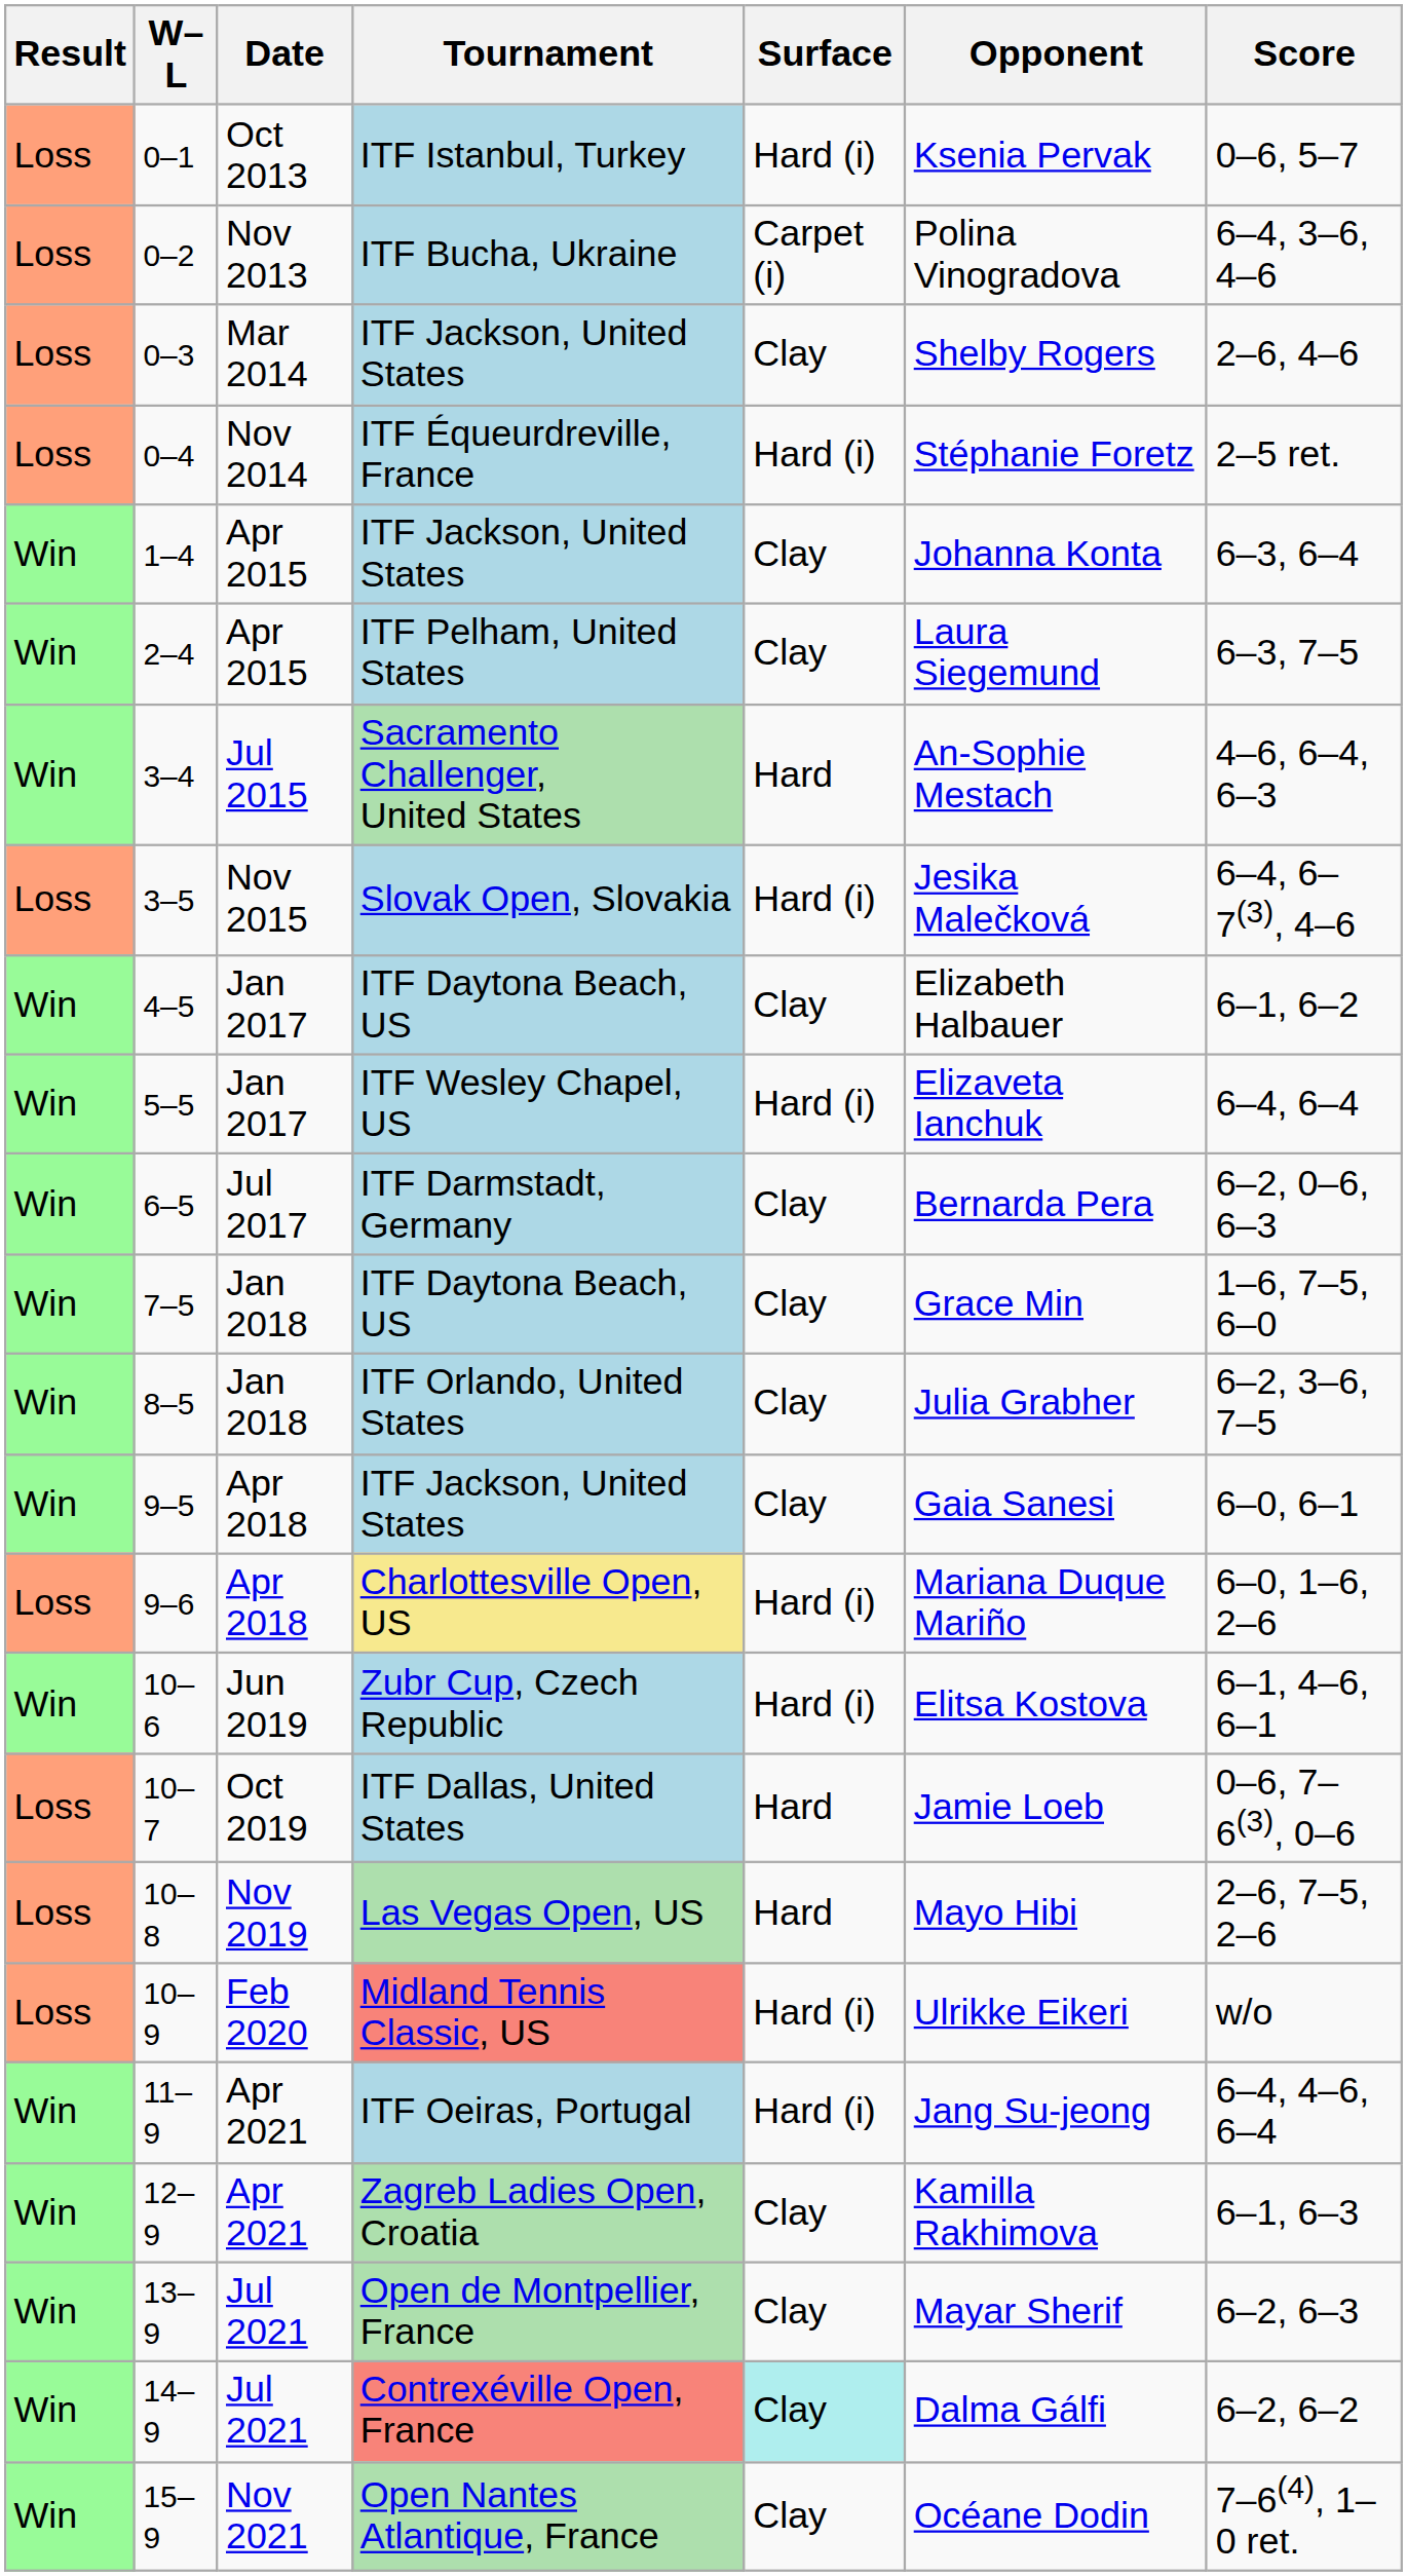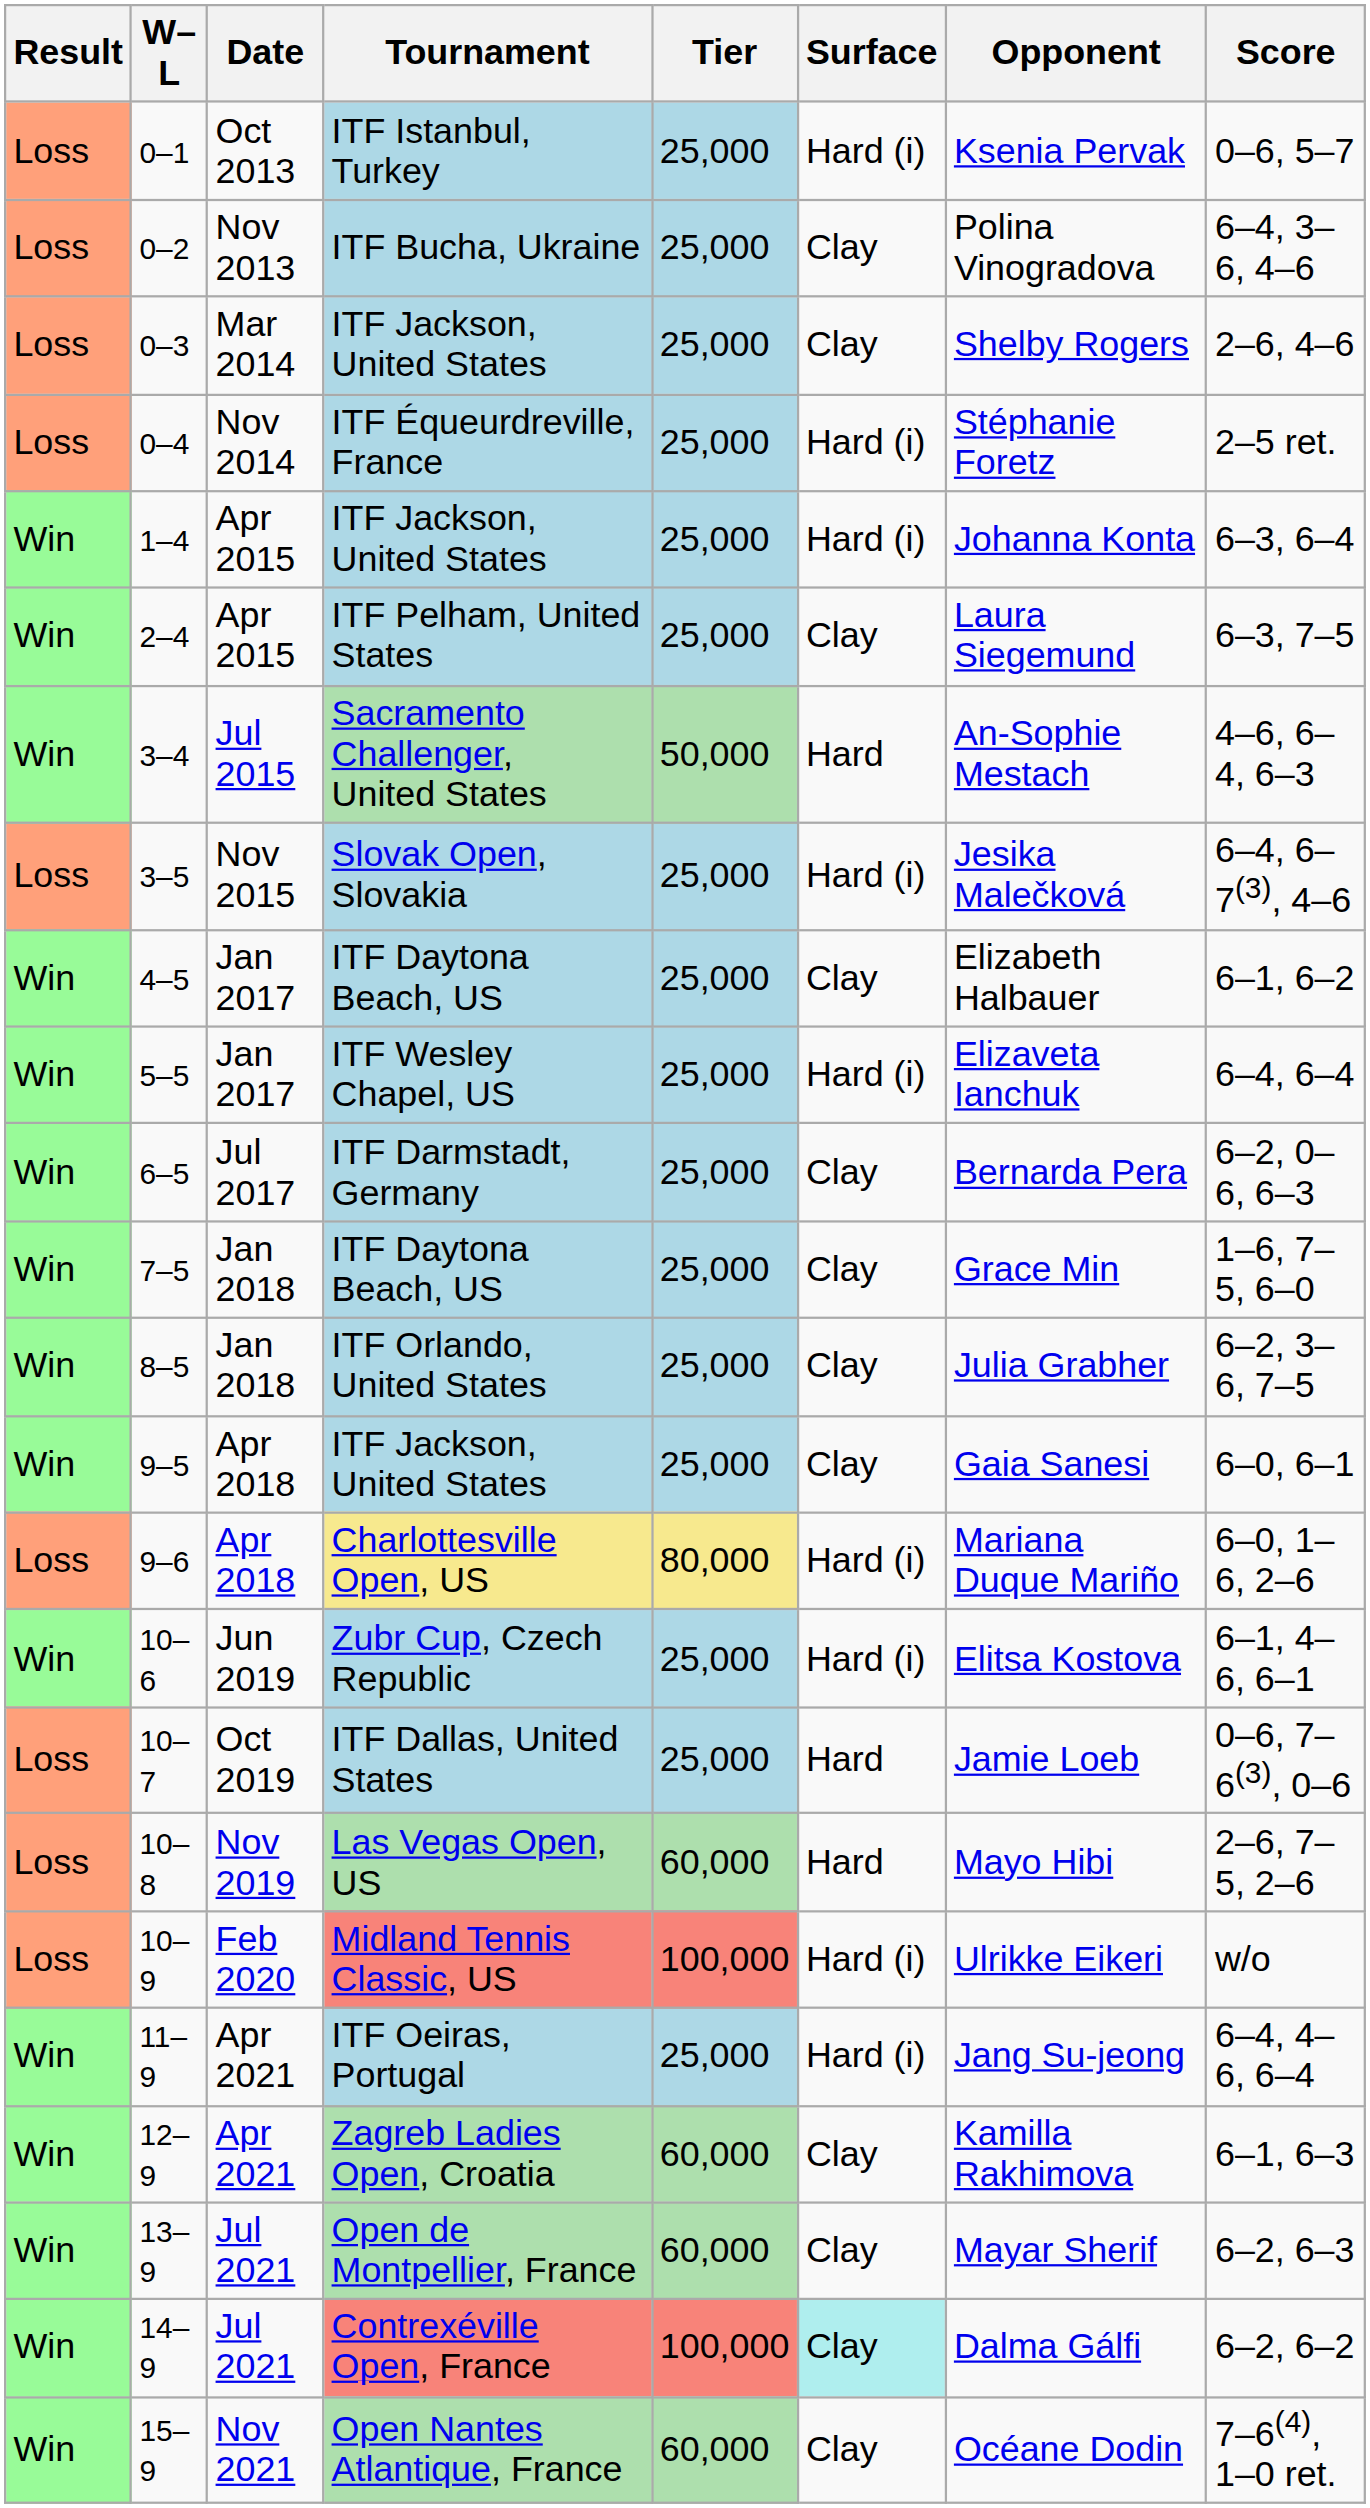+ column: Tier | 25,000 | 25,000 | 25,000 | 25,000 | 25,000 | 25,000 | 50,000 | 25,000 | 25,000 | 25,000 | 25,000 | 25,000 | 25,000 | 25,000 | 80,000 | 25,000 | 25,000 | 60,000 | 100,000 | 25,000 | 60,000 | 60,000 | 100,000 | 60,000
0–2 | Surface: Carpet (i) -> Clay
1–4 | Surface: Clay -> Hard (i)
